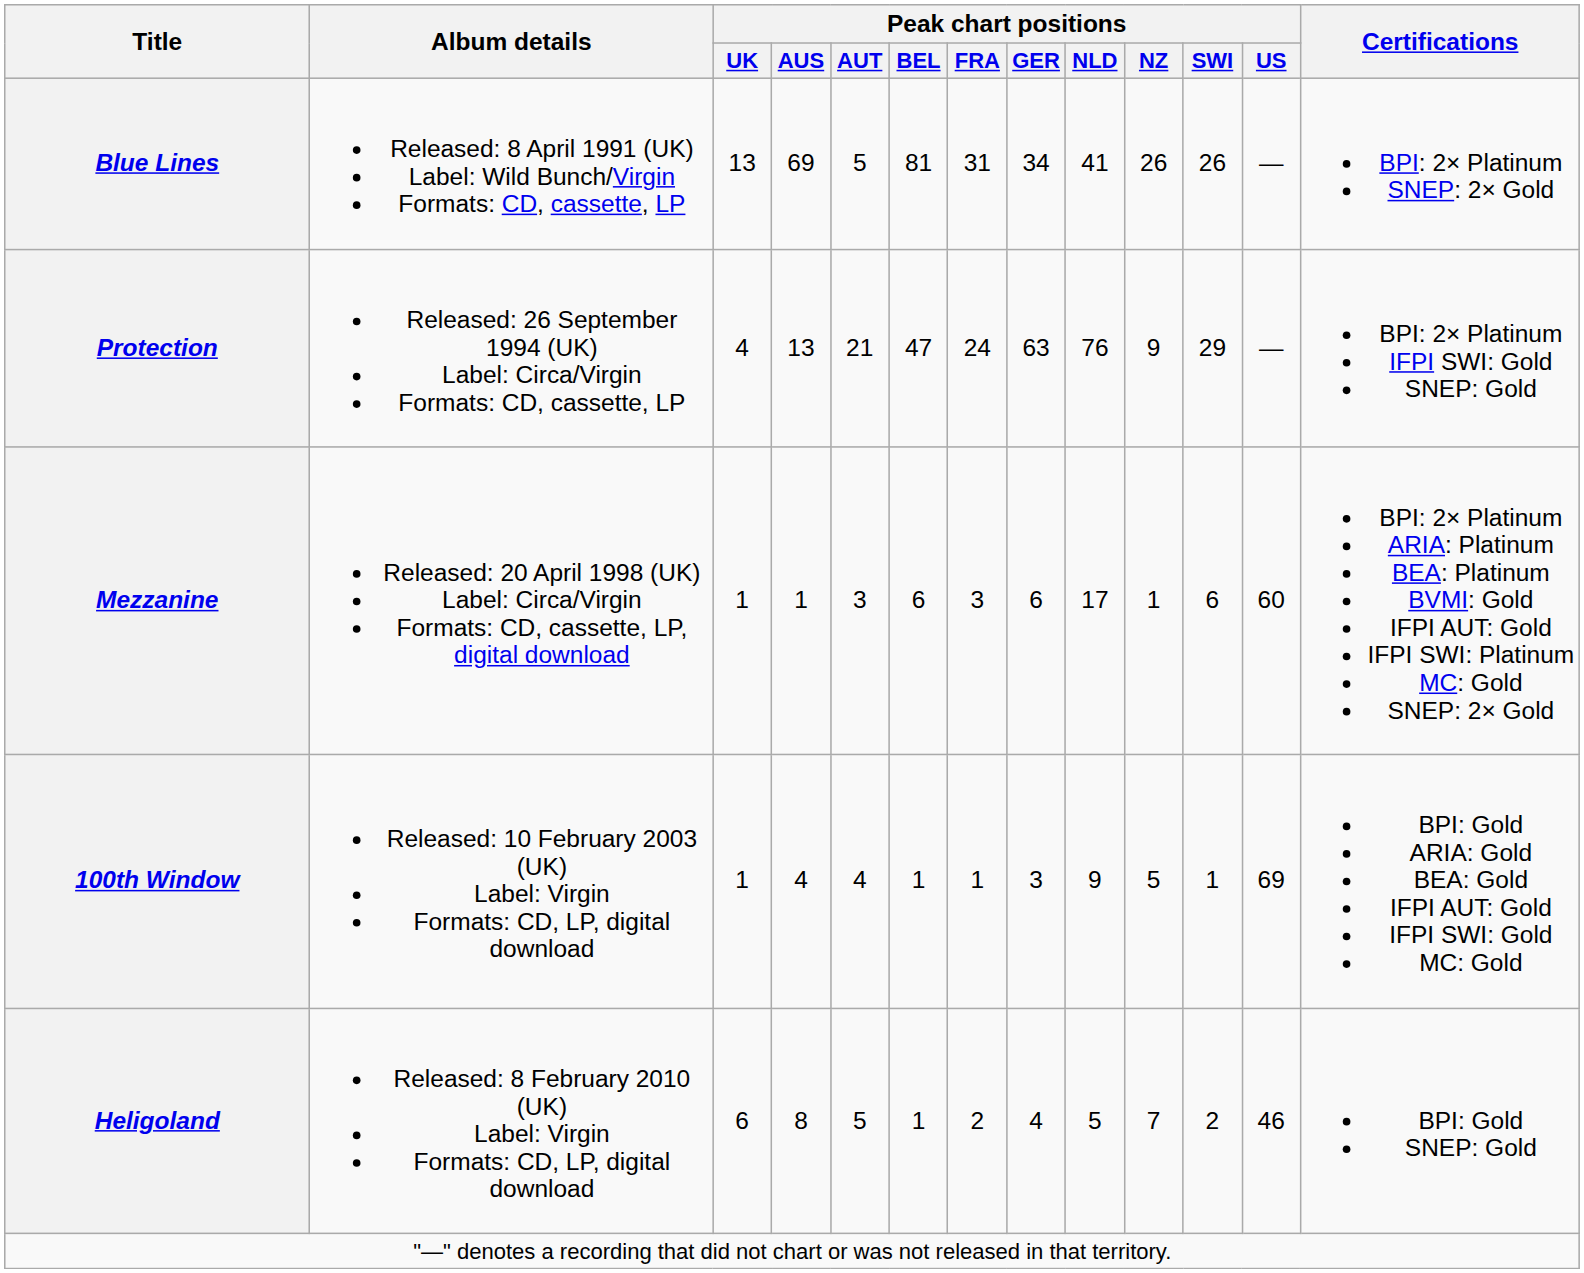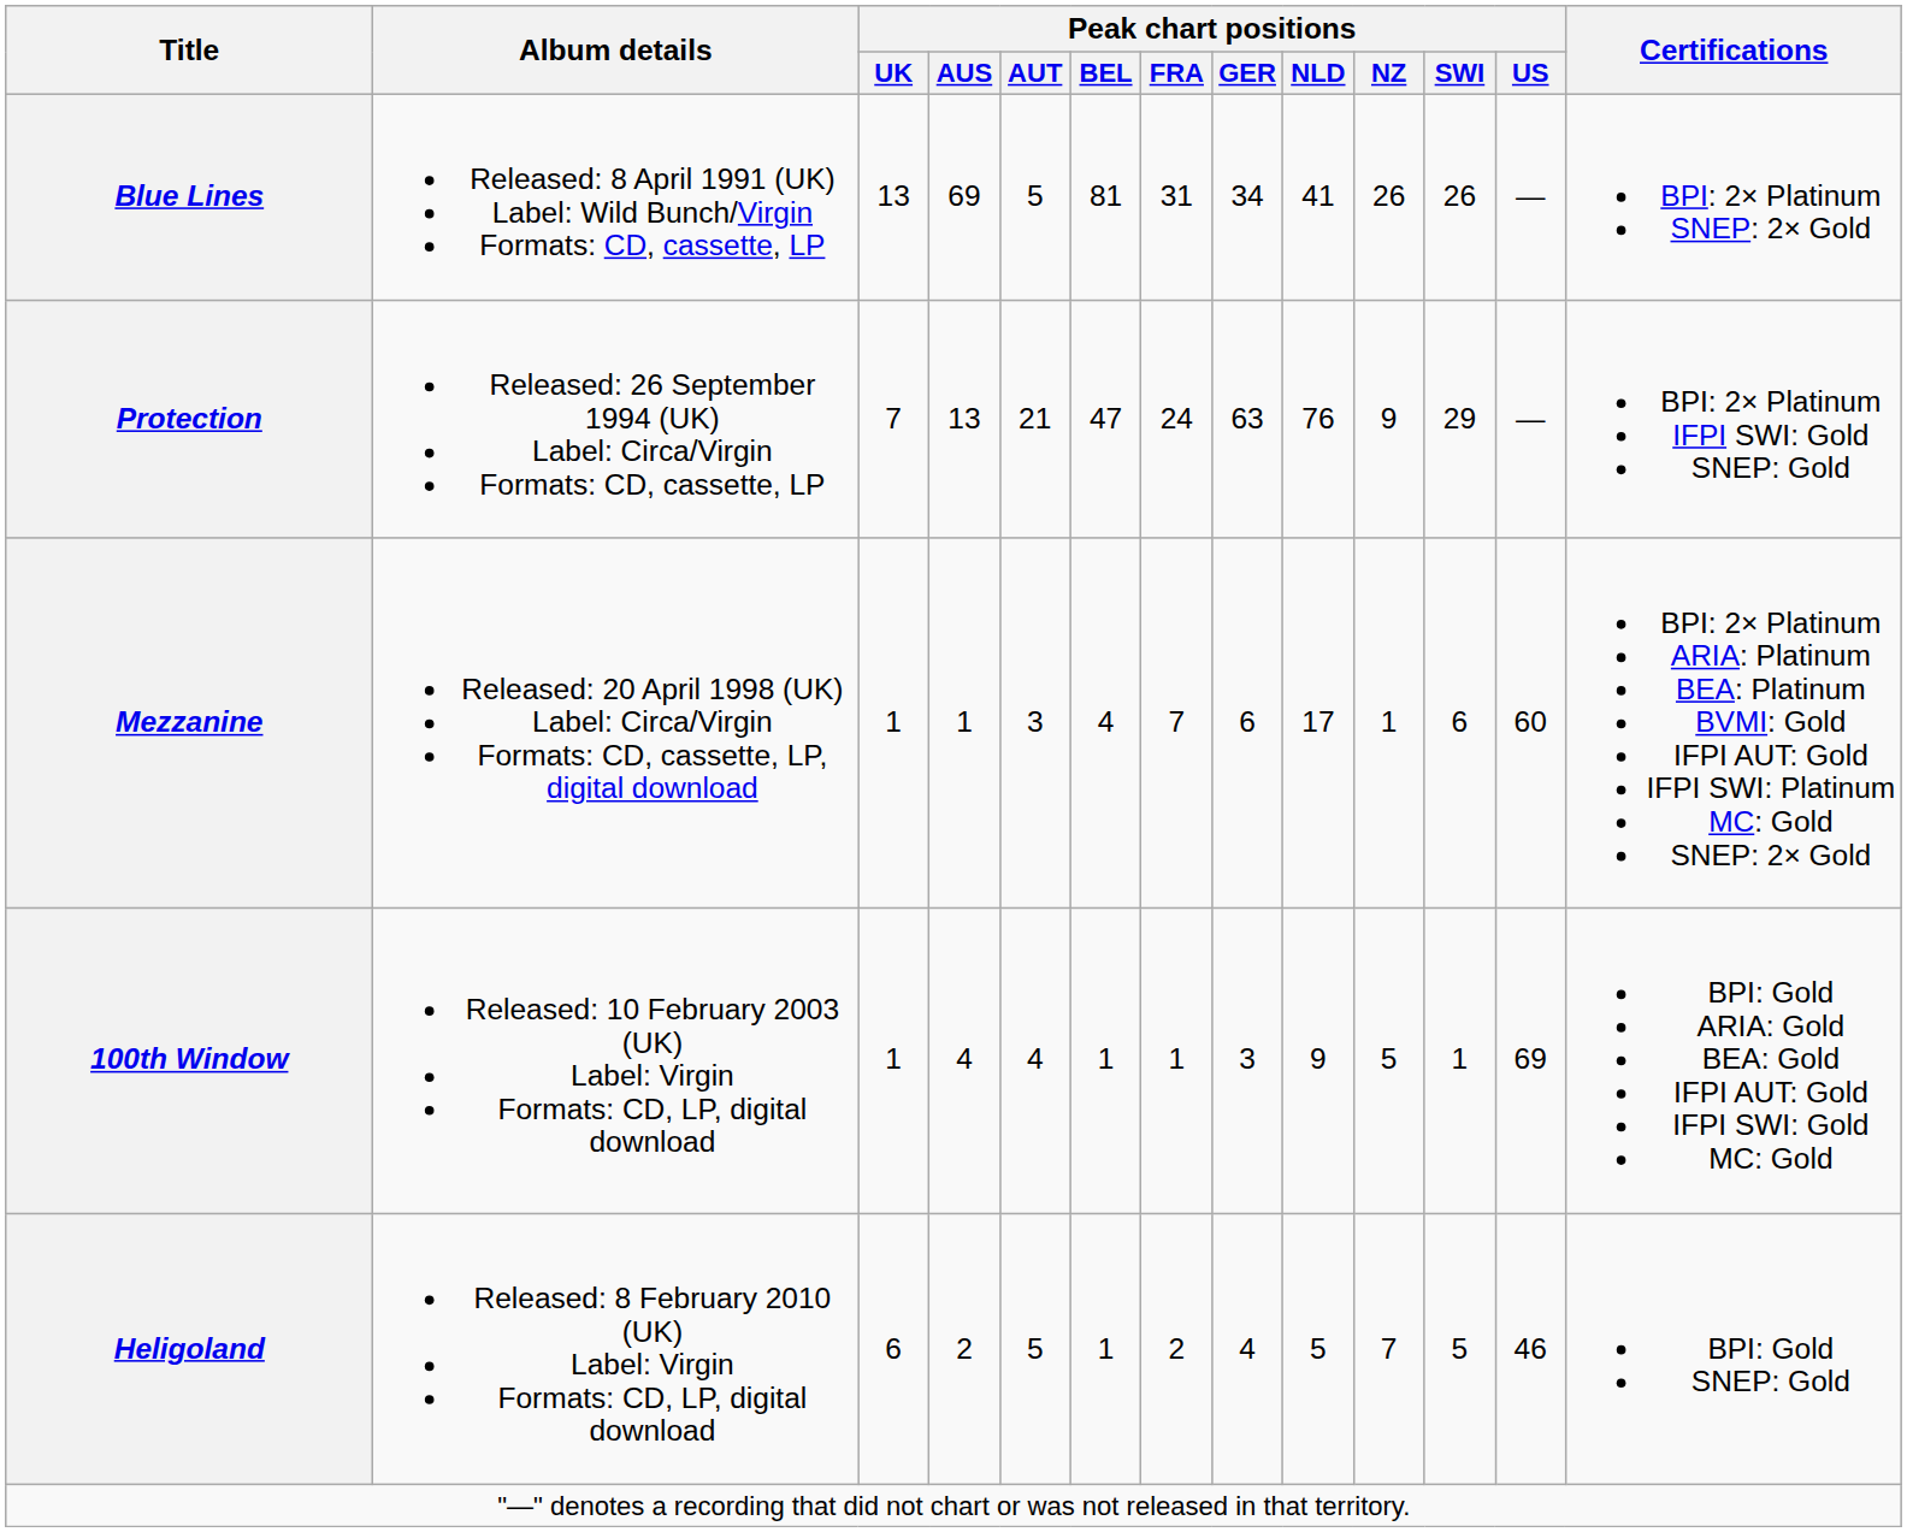Protection | Peak chart positions / UK: 4 -> 7
Mezzanine | Peak chart positions / BEL: 6 -> 4
Mezzanine | Peak chart positions / FRA: 3 -> 7
Heligoland | Peak chart positions / AUS: 8 -> 2
Heligoland | Peak chart positions / SWI: 2 -> 5
